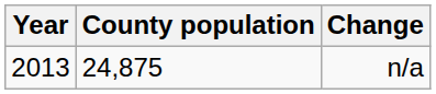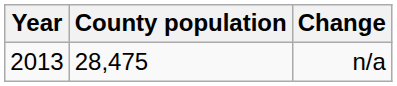n/a | County population: 24,875 -> 28,475
